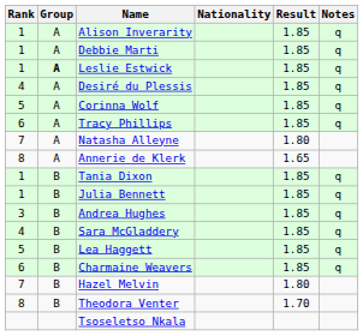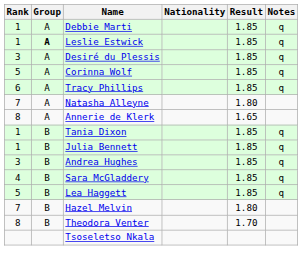- row: 1 | A | Alison Inverarity | 1.85 | q
Desiré du Plessis | Rank: 4 -> 3
- row: 6 | B | Charmaine Weavers | 1.85 | q
